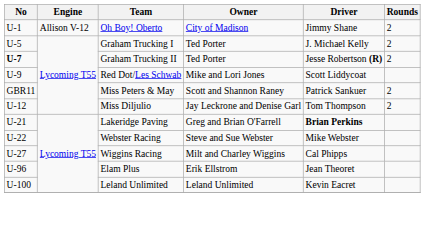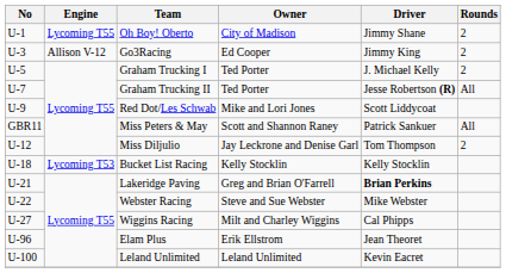Oh Boy! Oberto | Engine: Allison V-12 -> Lycoming T55
+ row: U-3 | Allison V-12 | Go3Racing | Ed Cooper | Jimmy King | 2
Graham Trucking II | No: bold -> normal
Graham Trucking II | Rounds: 2 -> All
Miss Peters & May | Rounds: 2 -> All
+ row: U-18 | Lycoming T53 | Bucket List Racing | Kelly Stocklin | Kelly Stocklin
